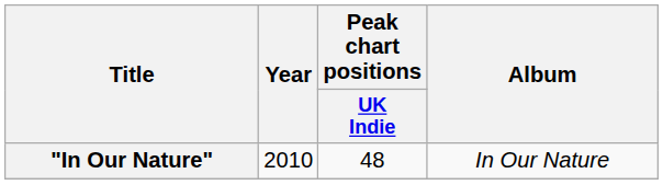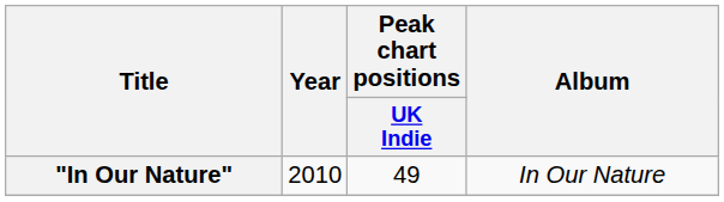"In Our Nature" | Peak chart positions / UK Indie: 48 -> 49
